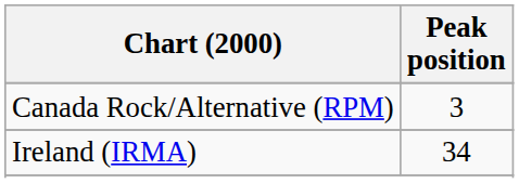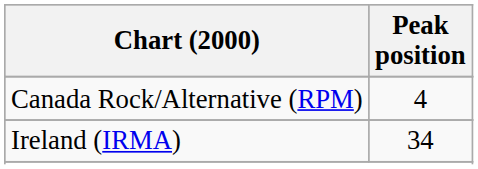Canada Rock/Alternative (RPM) | Peak position: 3 -> 4
